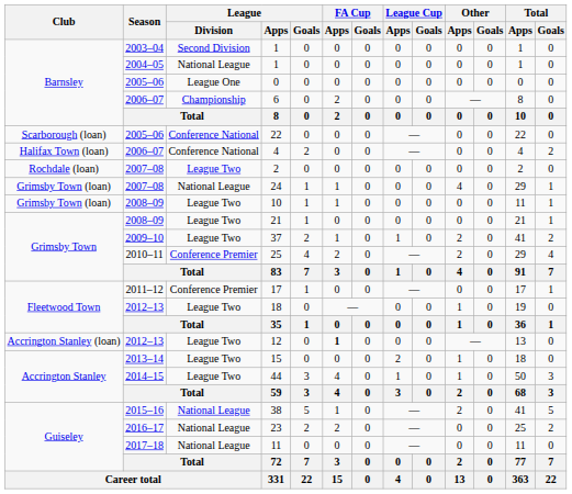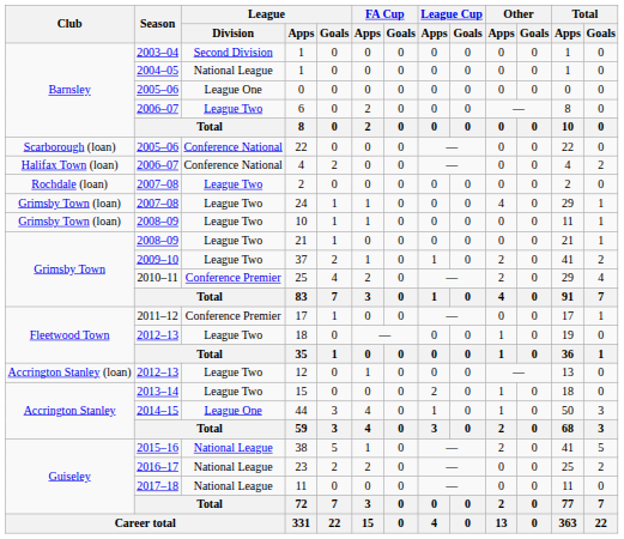6 | League / Division: Championship -> League Two
24 | League / Division: National League -> League Two
12 | FA Cup / Apps: bold -> normal
44 | League / Division: League Two -> League One
